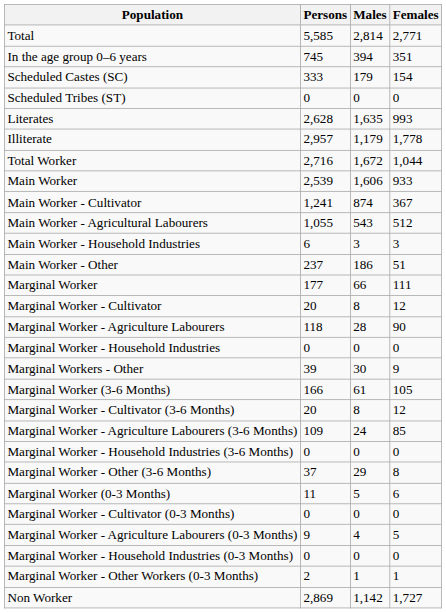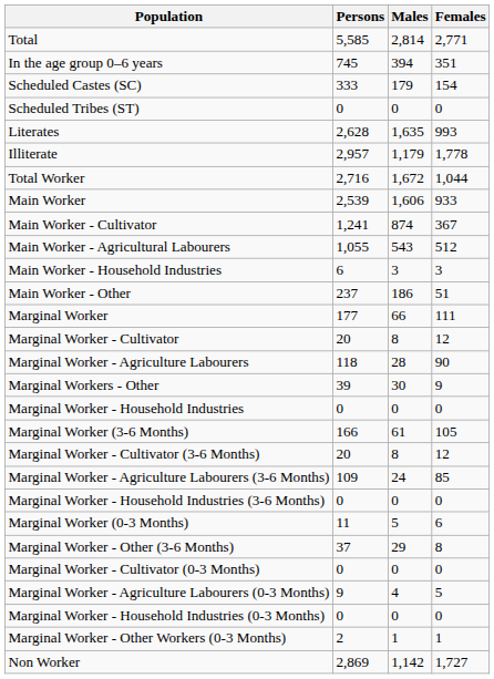rows swapped: Marginal Worker - Household Industries <-> Marginal Workers - Other
rows swapped: Marginal Worker - Other (3-6 Months) <-> Marginal Worker (0-3 Months)
